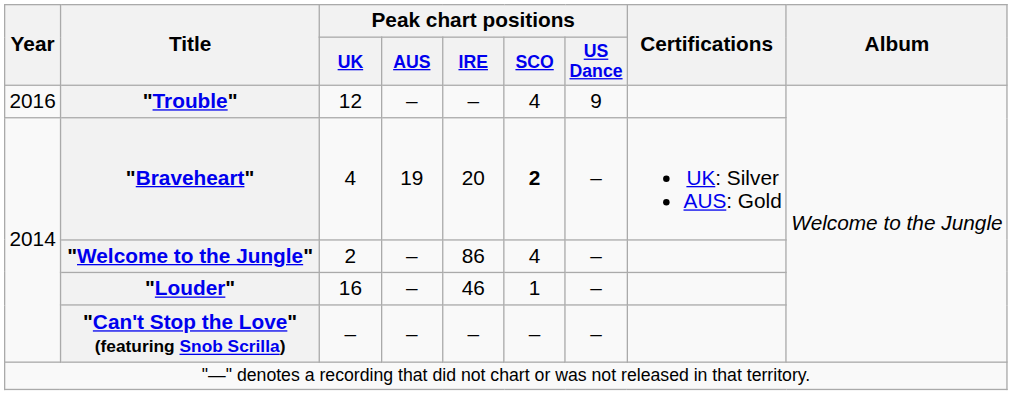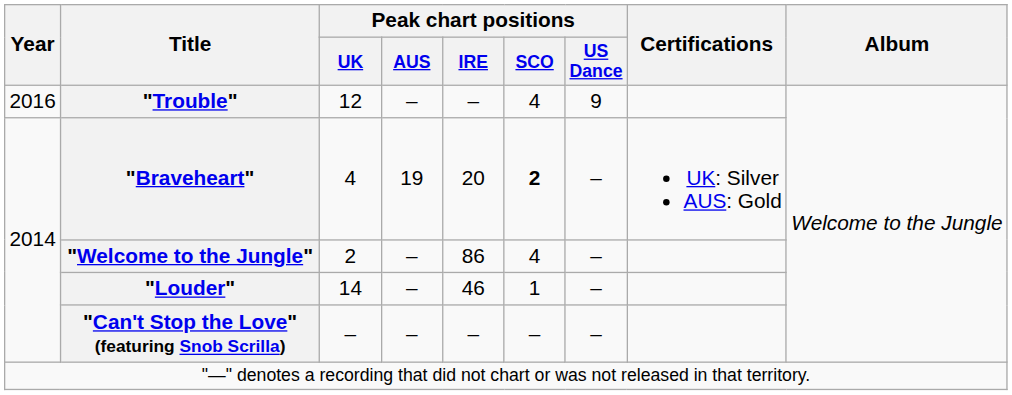"Louder" | Peak chart positions / UK: 16 -> 14
